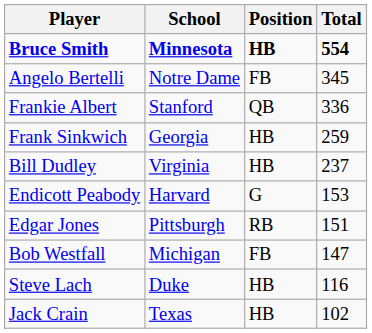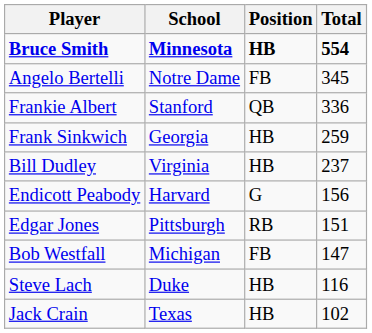Endicott Peabody | Total: 153 -> 156
